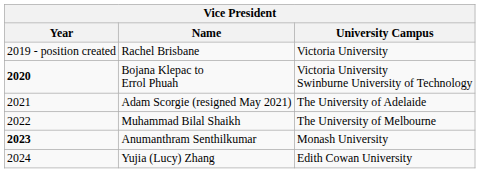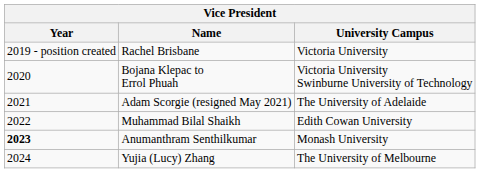Bojana Klepac to Errol Phuah | Year: bold -> normal
Muhammad Bilal Shaikh | University Campus: The University of Melbourne -> Edith Cowan University
Yujia (Lucy) Zhang | University Campus: Edith Cowan University -> The University of Melbourne
